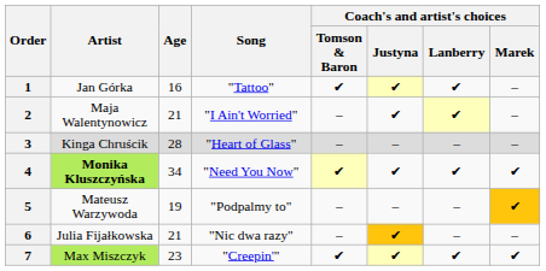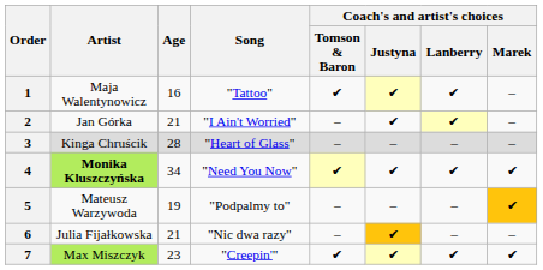1 | Artist: Jan Górka -> Maja Walentynowicz
2 | Artist: Maja Walentynowicz -> Jan Górka
